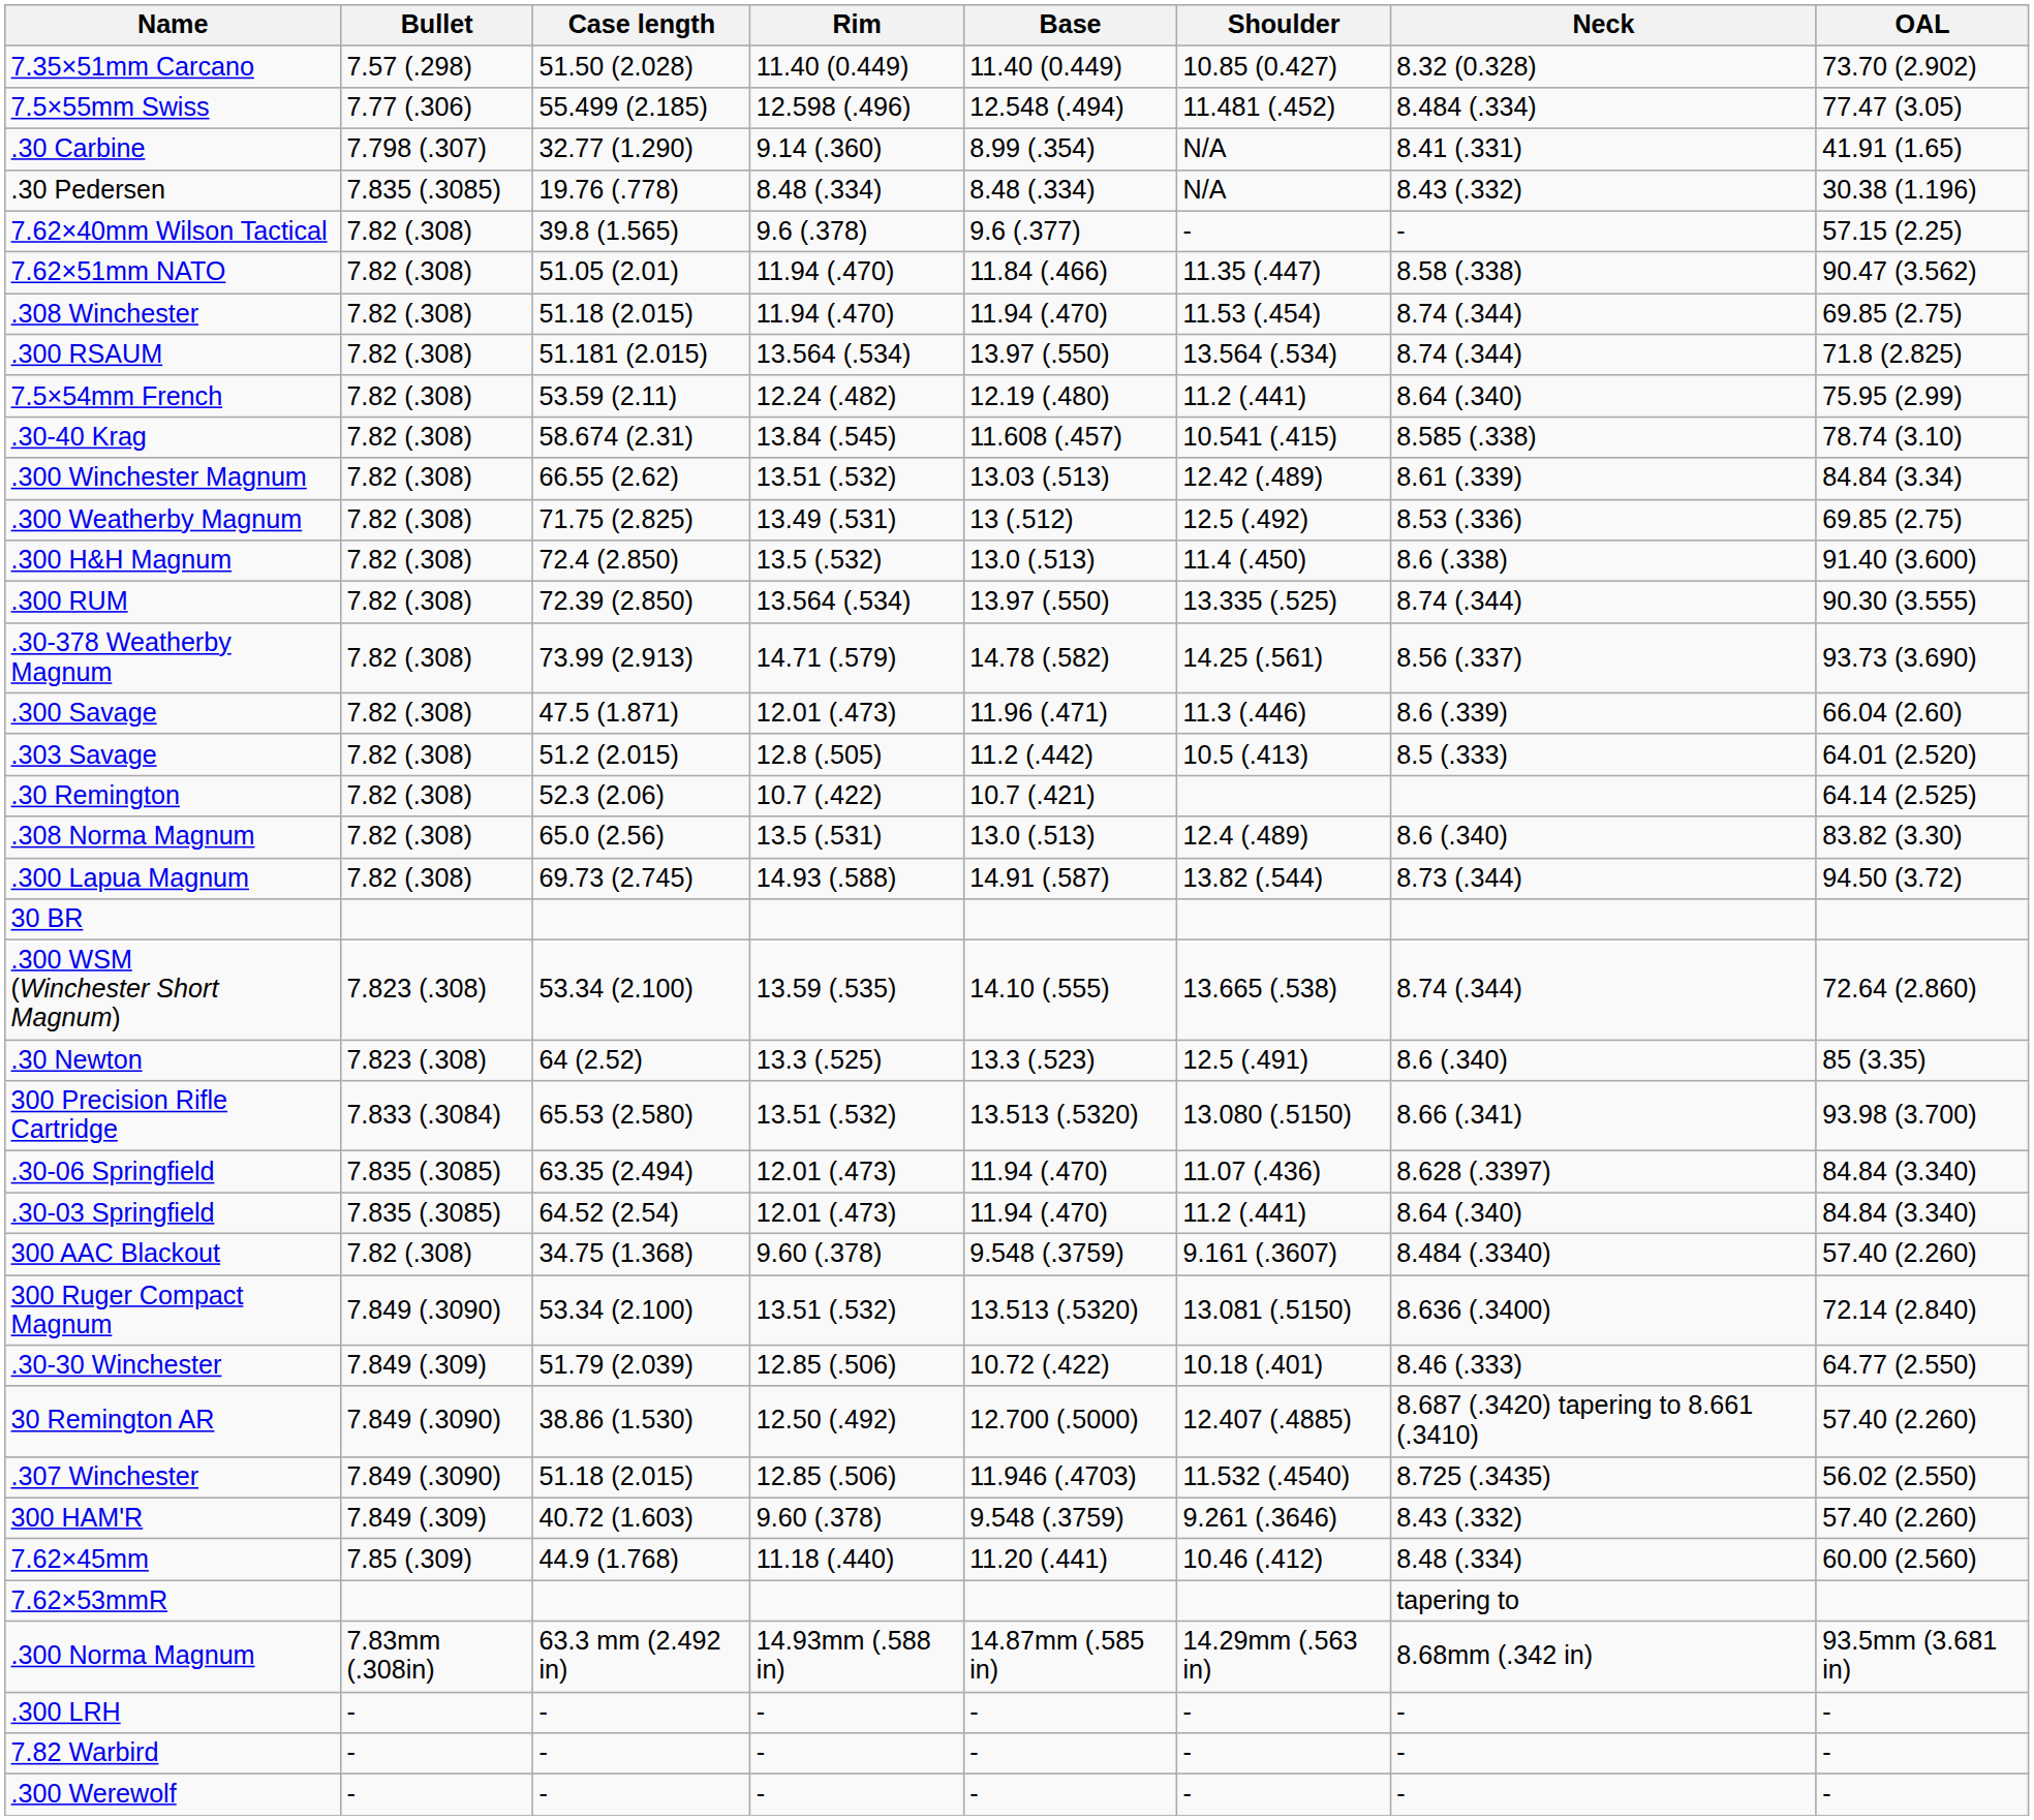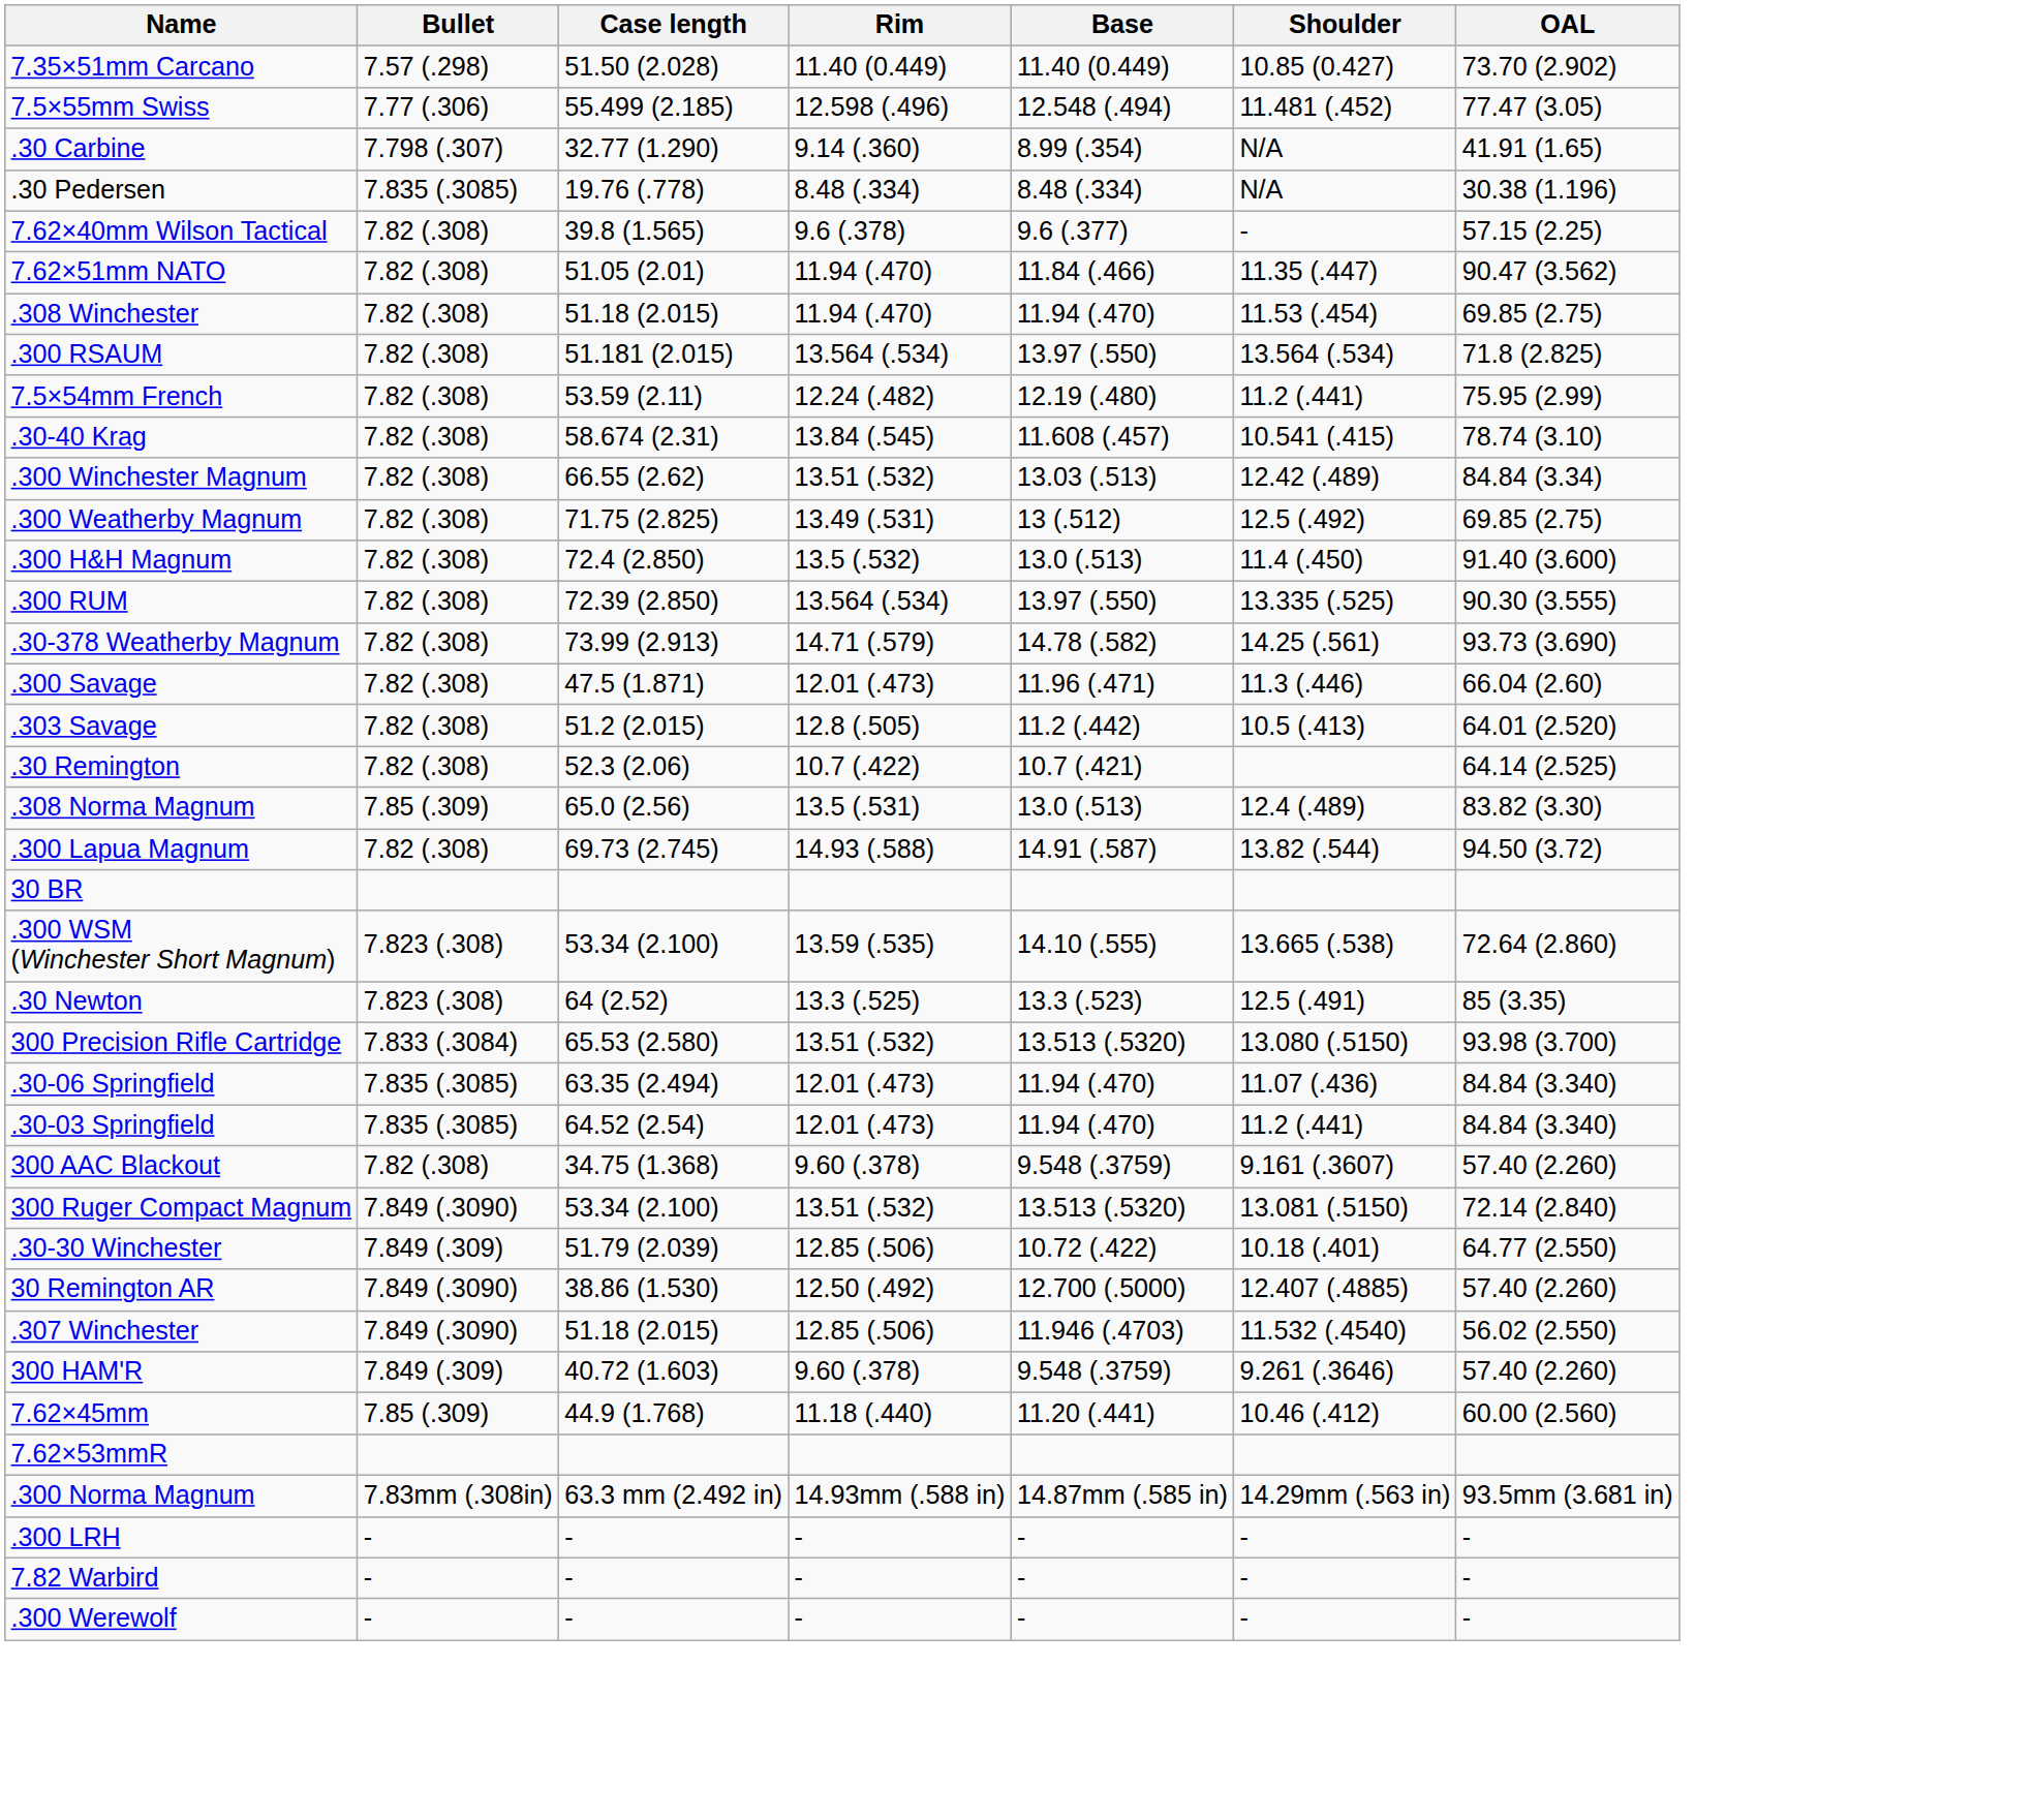- column: Neck | 8.32 (0.328) | 8.484 (.334) | 8.41 (.331) | 8.43 (.332) | - | 8.58 (.338) | 8.74 (.344) | 8.74 (.344) | 8.64 (.340) | 8.585 (.338) | 8.61 (.339) | 8.53 (.336) | 8.6 (.338) | 8.74 (.344) | 8.56 (.337) | 8.6 (.339) | 8.5 (.333) | 8.6 (.340) | 8.73 (.344) | 8.74 (.344) | 8.6 (.340) | 8.66 (.341) | 8.628 (.3397) | 8.64 (.340) | 8.484 (.3340) | 8.636 (.3400) | 8.46 (.333) | 8.687 (.3420) tapering to 8.661 (.3410) | 8.725 (.3435) | 8.43 (.332) | 8.48 (.334) | tapering to | 8.68mm (.342 in) | - | - | -
.308 Norma Magnum | Bullet: 7.82 (.308) -> 7.85 (.309)
